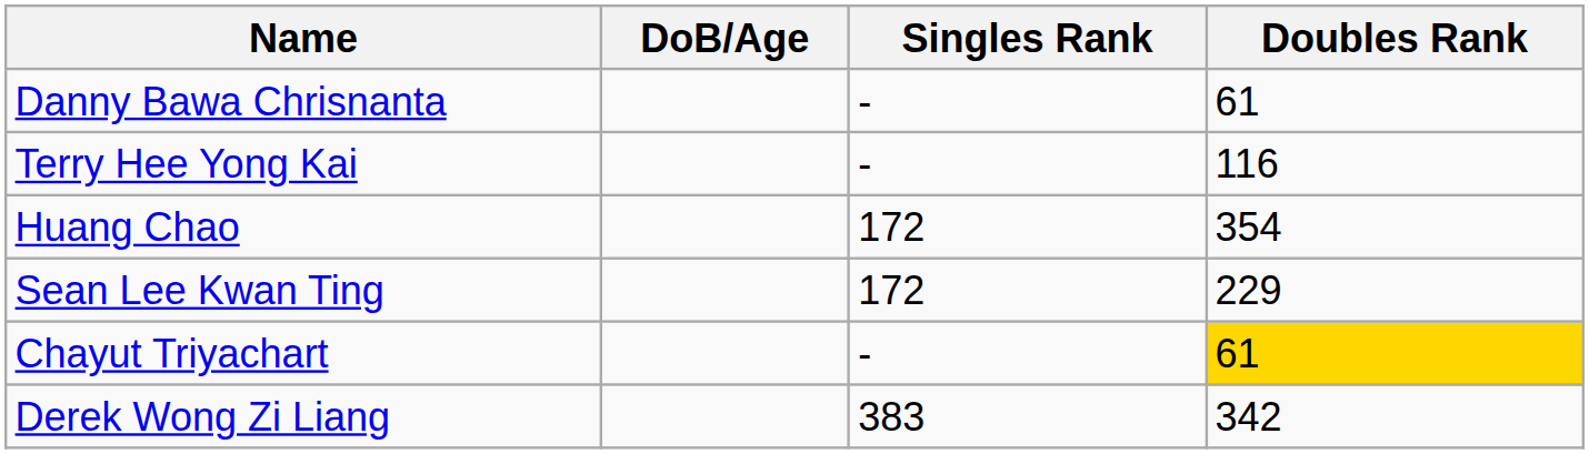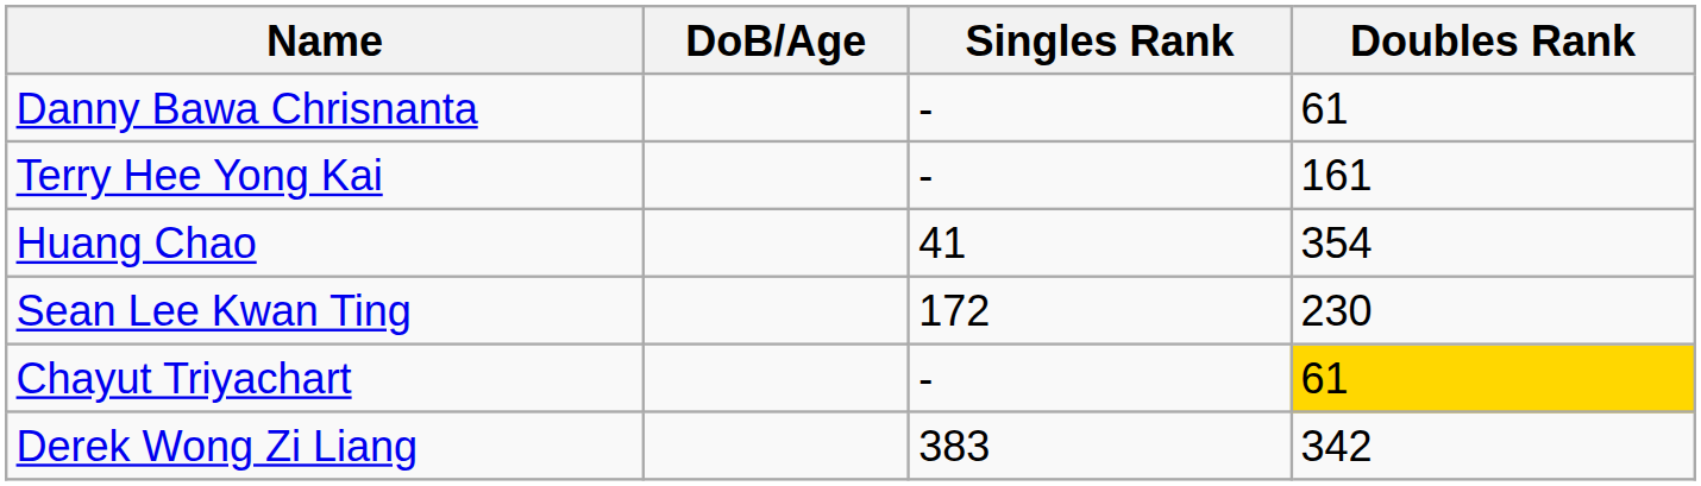Terry Hee Yong Kai | Doubles Rank: 116 -> 161
Huang Chao | Singles Rank: 172 -> 41
Sean Lee Kwan Ting | Doubles Rank: 229 -> 230
